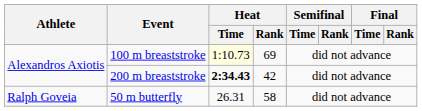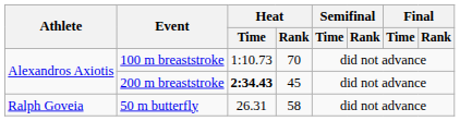100 m breaststroke | Heat / Time: lightyellow background -> no background
100 m breaststroke | Heat / Rank: 69 -> 70
200 m breaststroke | Heat / Rank: 42 -> 45
